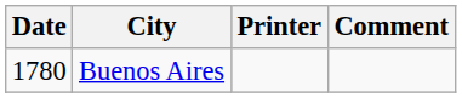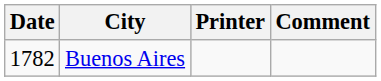Buenos Aires | Date: 1780 -> 1782
